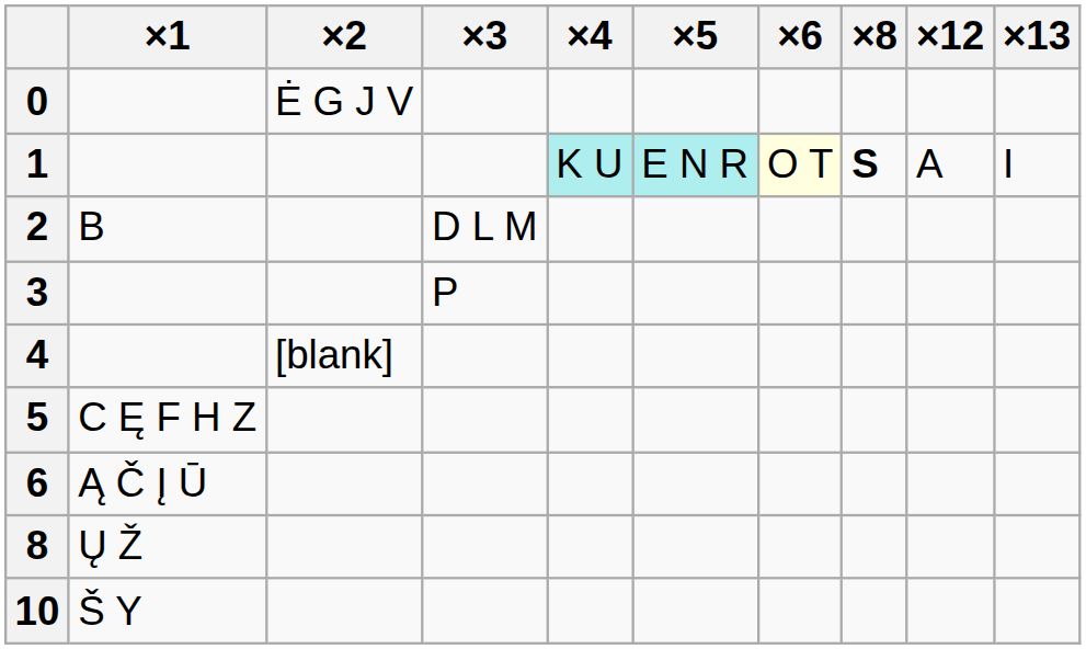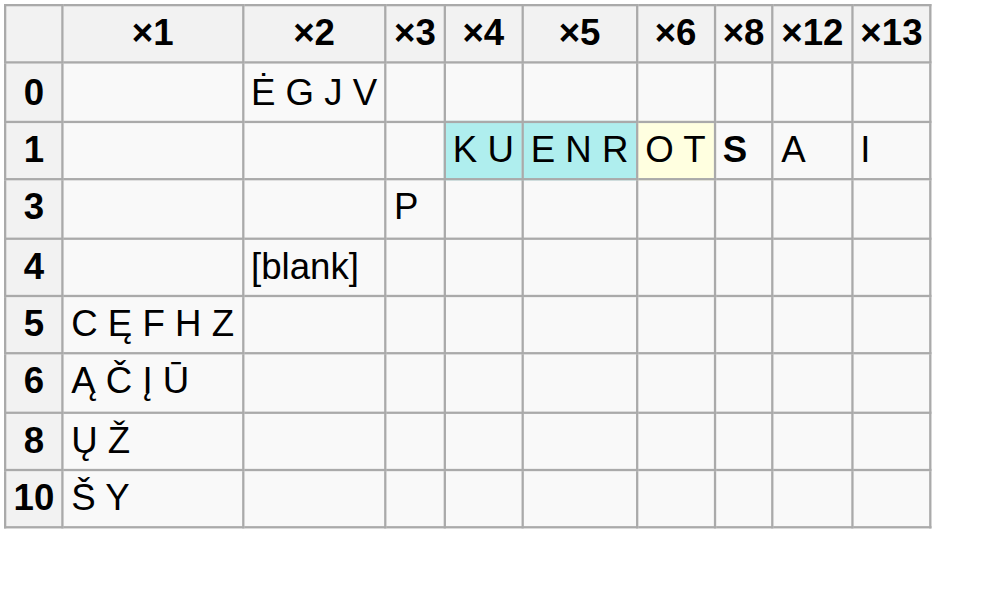- row: 2 | B | D L M
